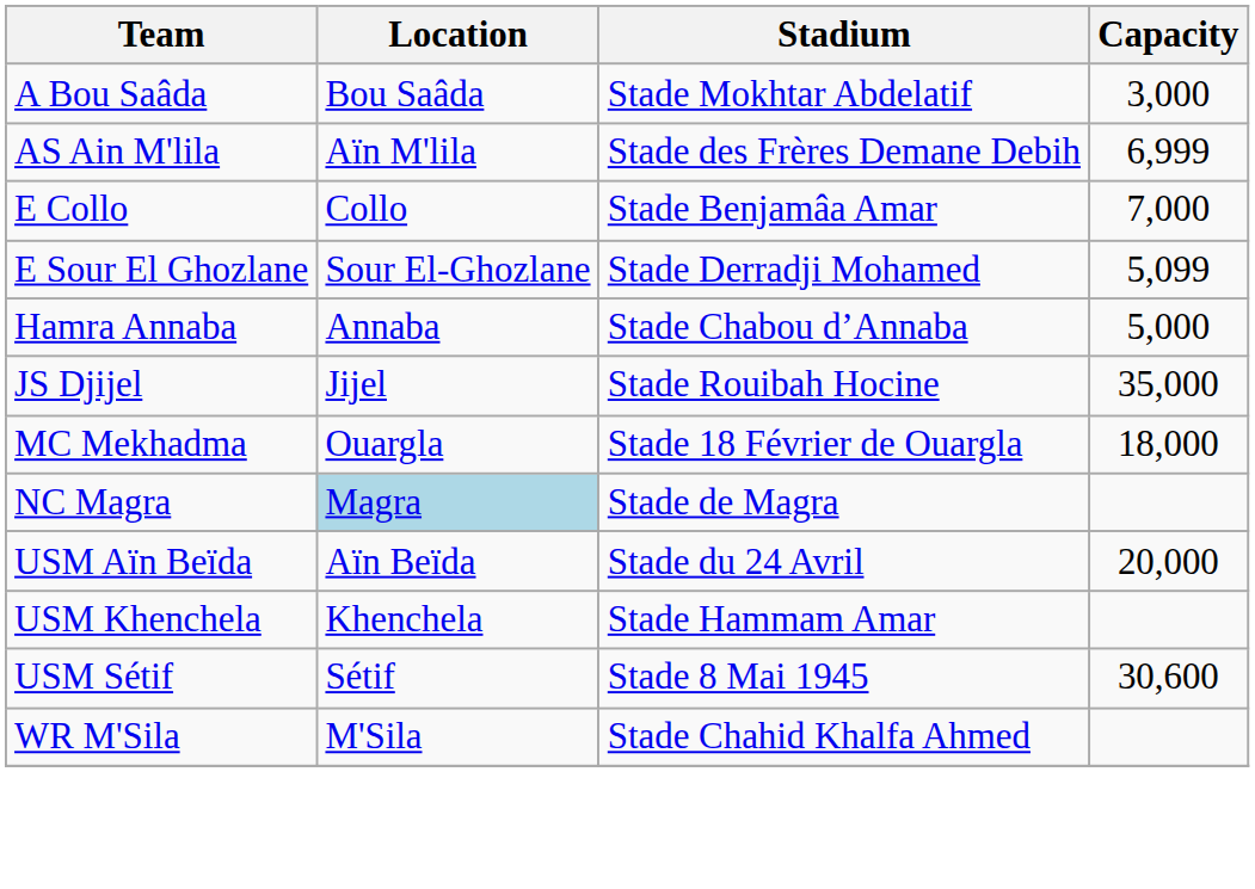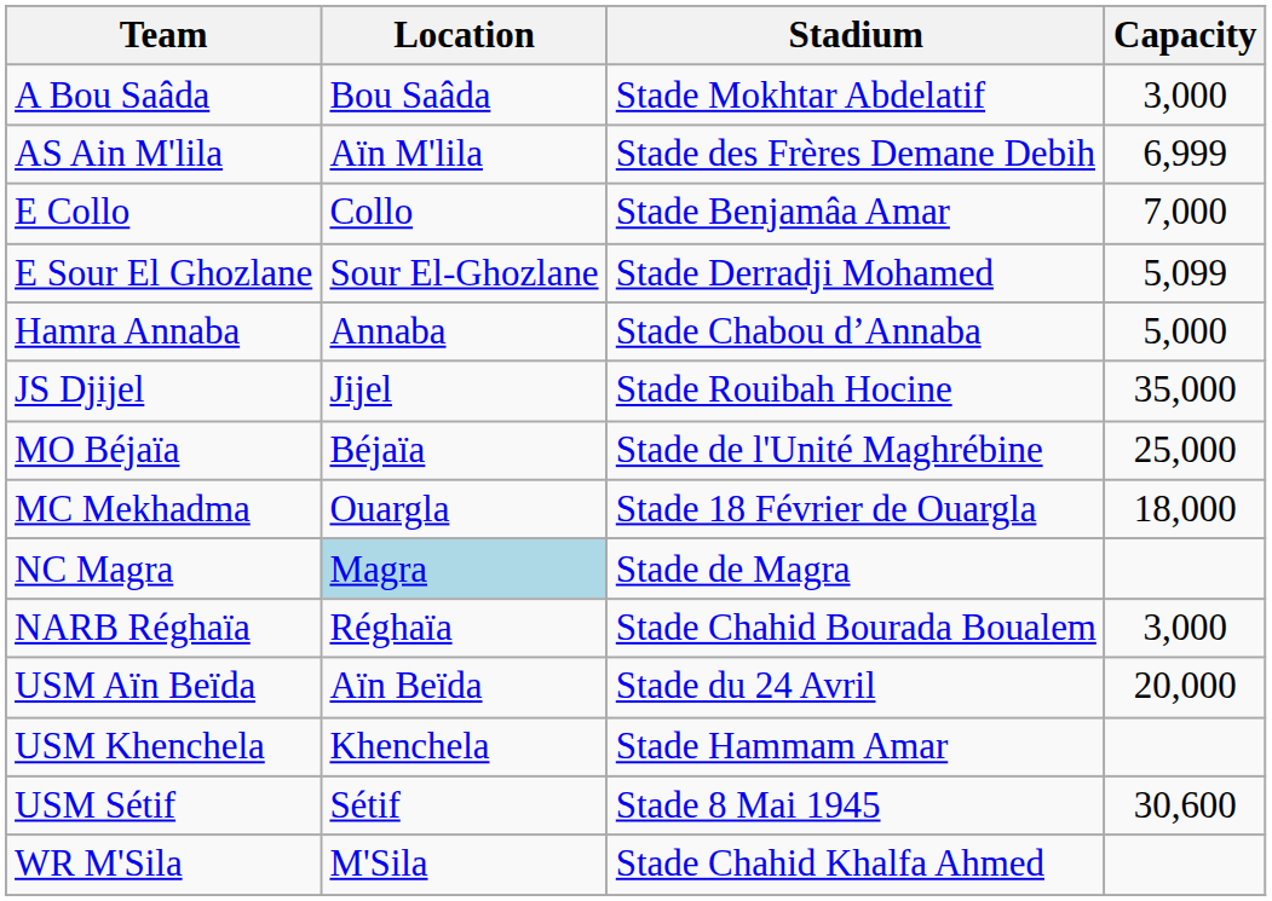+ row: MO Béjaïa | Béjaïa | Stade de l'Unité Maghrébine | 25,000
+ row: NARB Réghaïa | Réghaïa | Stade Chahid Bourada Boualem | 3,000
